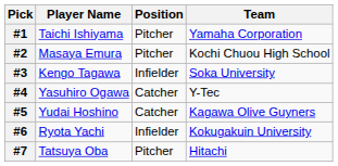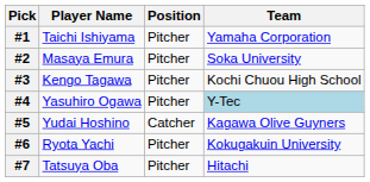#2 | Team: Kochi Chuou High School -> Soka University
#3 | Position: Infielder -> Pitcher
#3 | Team: Soka University -> Kochi Chuou High School
#4 | Position: Catcher -> Pitcher
#4 | Team: no background -> lightblue background
#6 | Position: Infielder -> Pitcher
